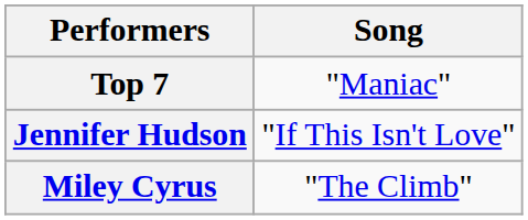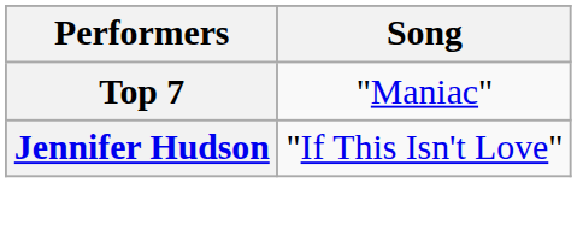- row: Miley Cyrus | "The Climb"
